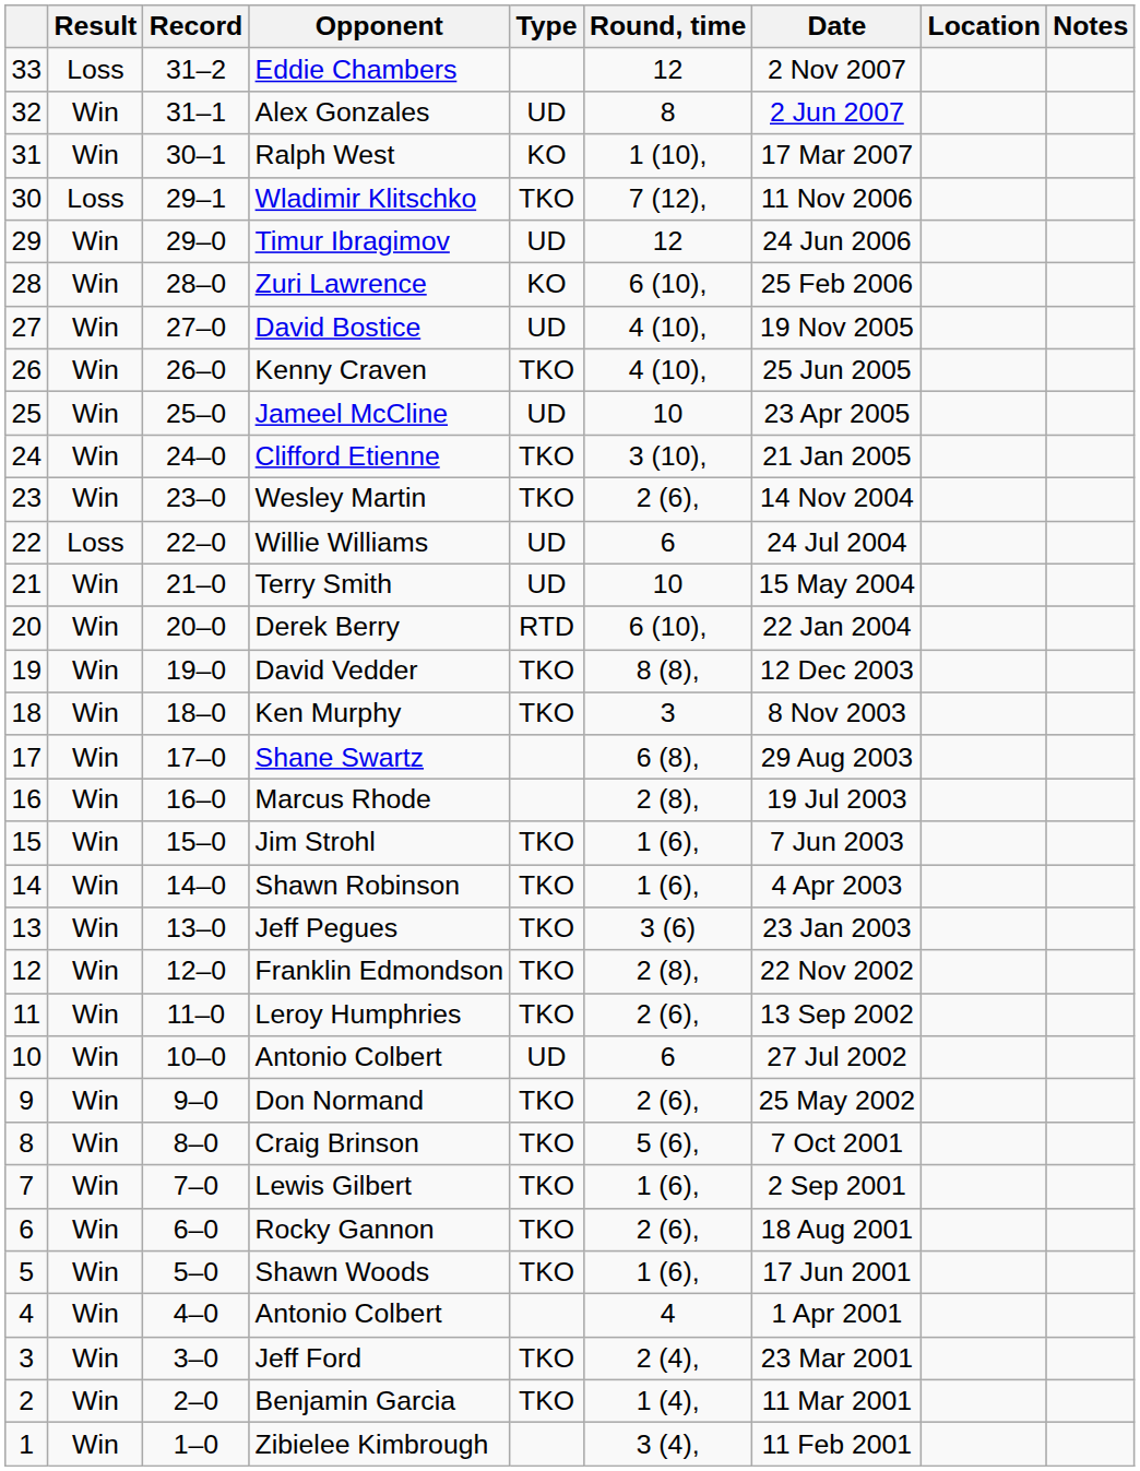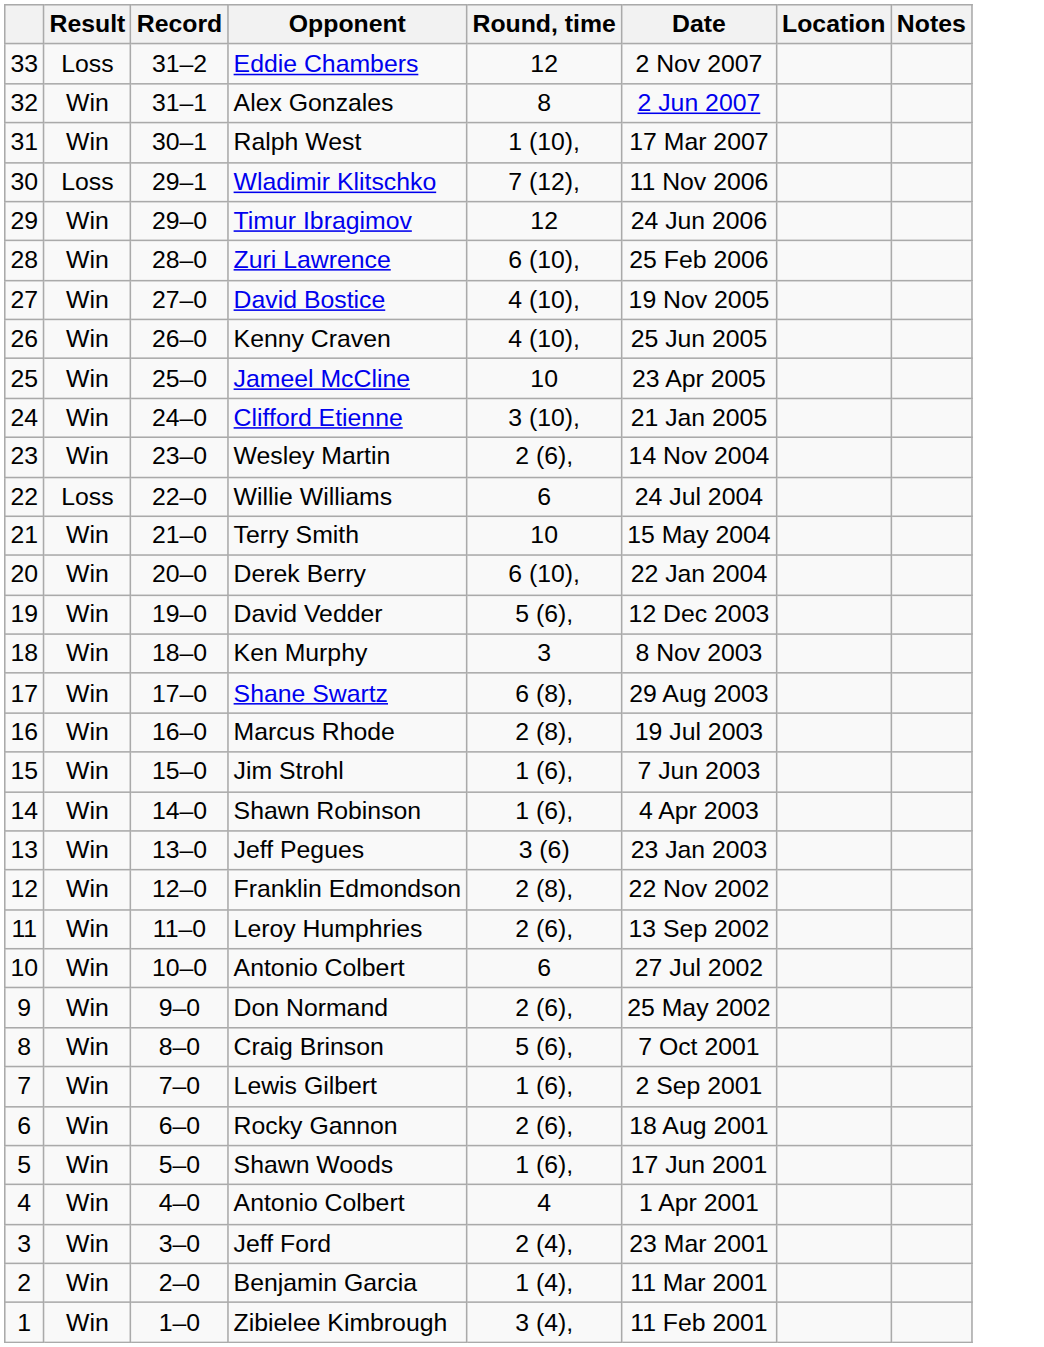- column: Type | UD | KO | TKO | UD | KO | UD | TKO | UD | TKO | TKO | UD | UD | RTD | TKO | TKO | TKO | TKO | TKO | TKO | TKO | UD | TKO | TKO | TKO | TKO | TKO | TKO | TKO
David Vedder | Round, time: 8 (8), -> 5 (6),
